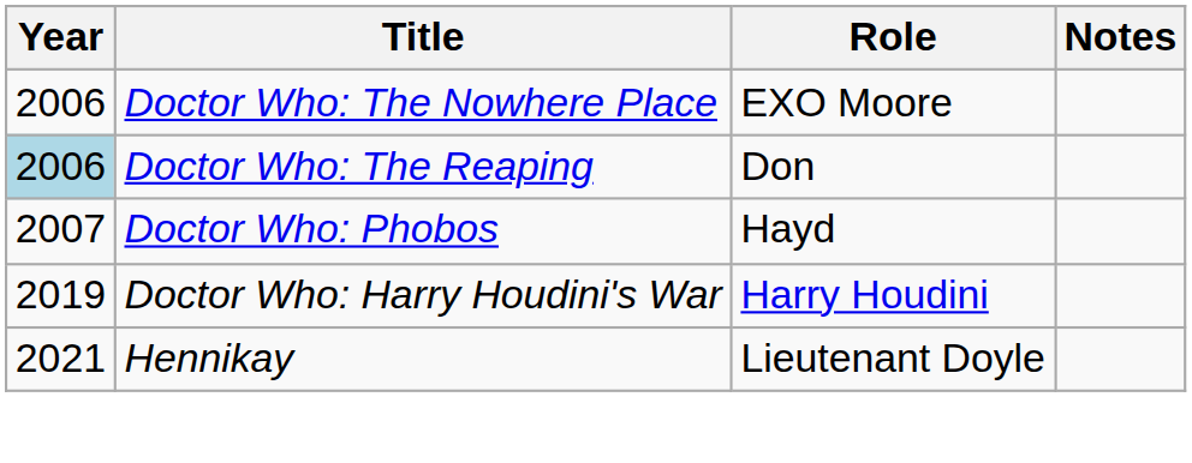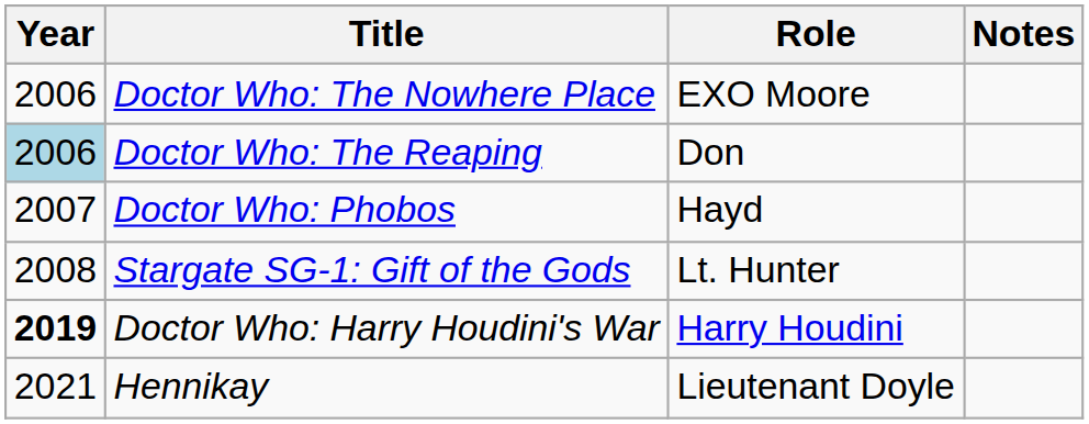+ row: 2008 | Stargate SG-1: Gift of the Gods | Lt. Hunter
Doctor Who: Harry Houdini's War | Year: normal -> bold
